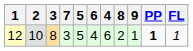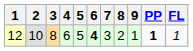columns swapped: 4 <-> 7
12 | 6: normal -> bold
